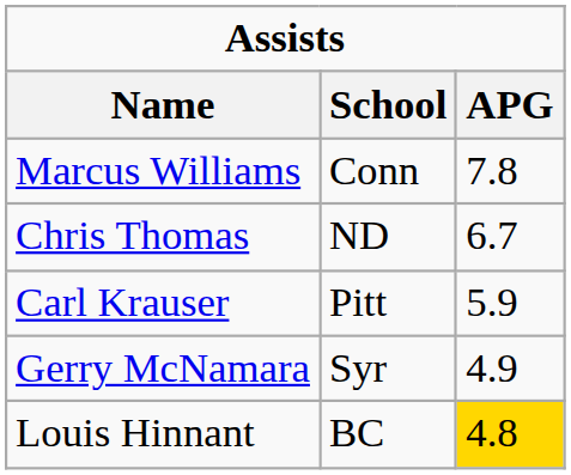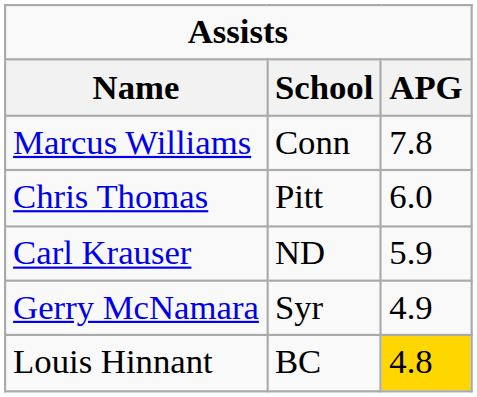Chris Thomas | School: ND -> Pitt
Chris Thomas | APG: 6.7 -> 6.0
Carl Krauser | School: Pitt -> ND
